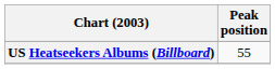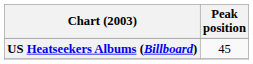US Heatseekers Albums (Billboard) | Peak position: 55 -> 45
